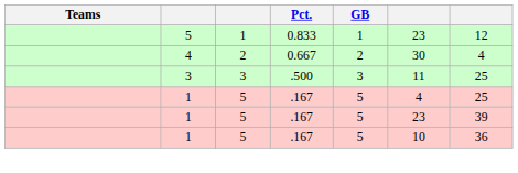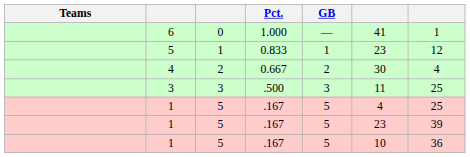+ row: 6 | 0 | 1.000 | — | 41 | 1
